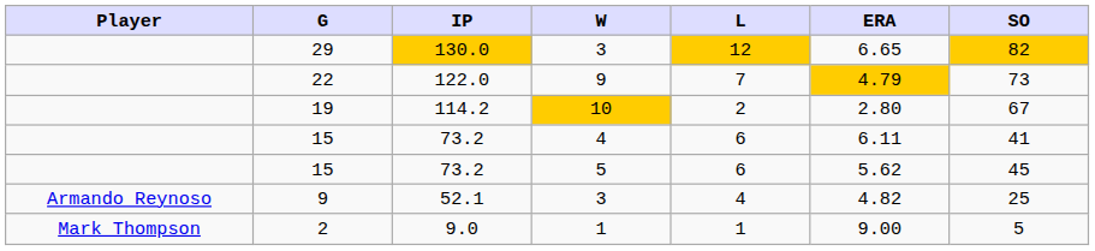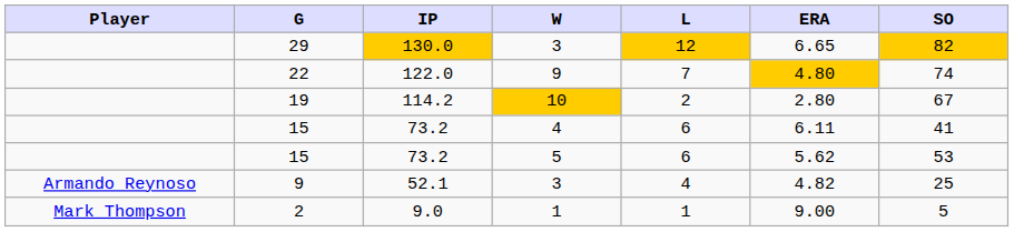22 | ERA: 4.79 -> 4.80
22 | SO: 73 -> 74
15 / 5 | SO: 45 -> 53
